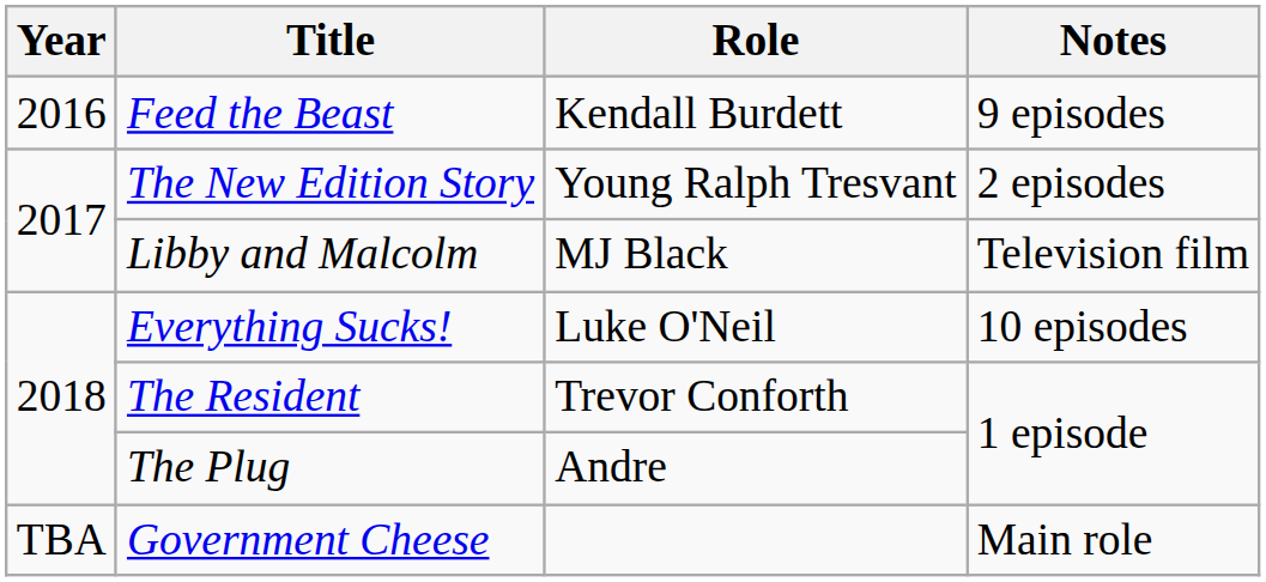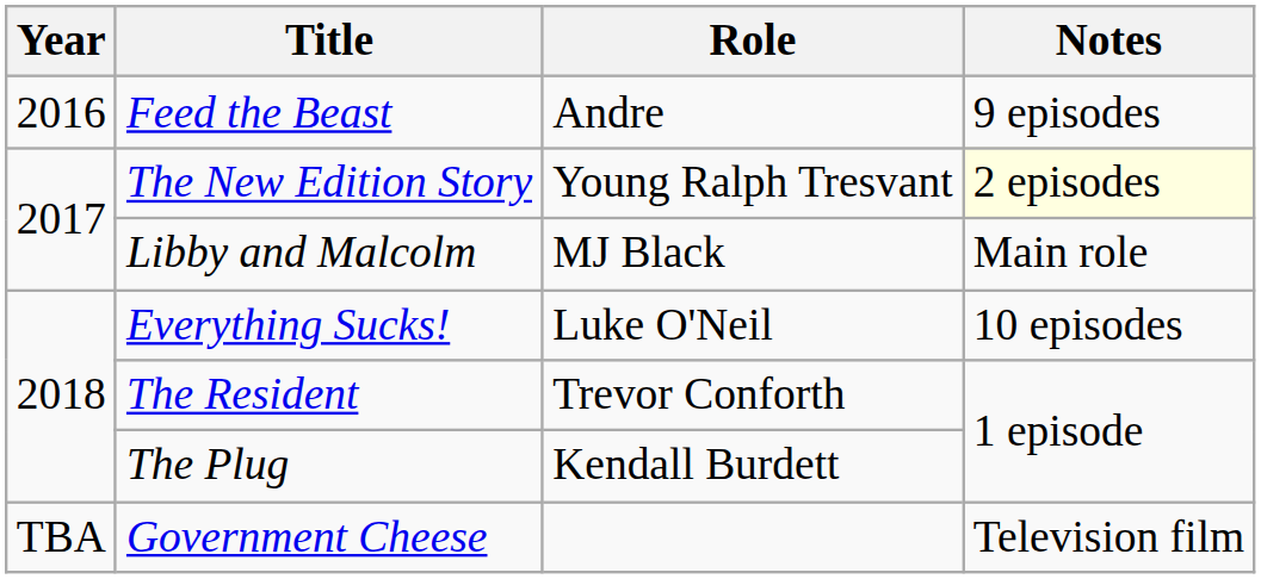Feed the Beast | Role: Kendall Burdett -> Andre
The New Edition Story | Notes: no background -> lightyellow background
Libby and Malcolm | Notes: Television film -> Main role
The Plug | Role: Andre -> Kendall Burdett
Government Cheese | Notes: Main role -> Television film
